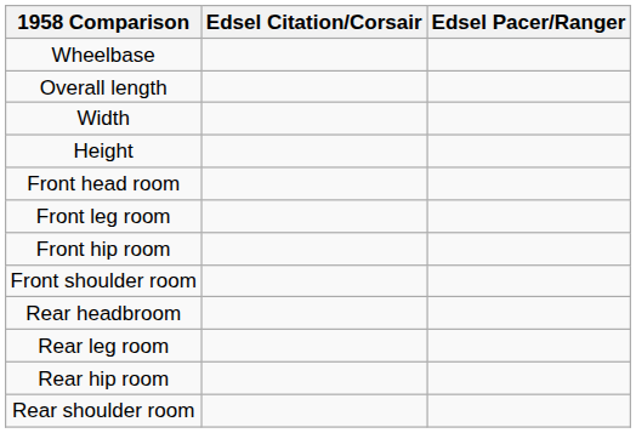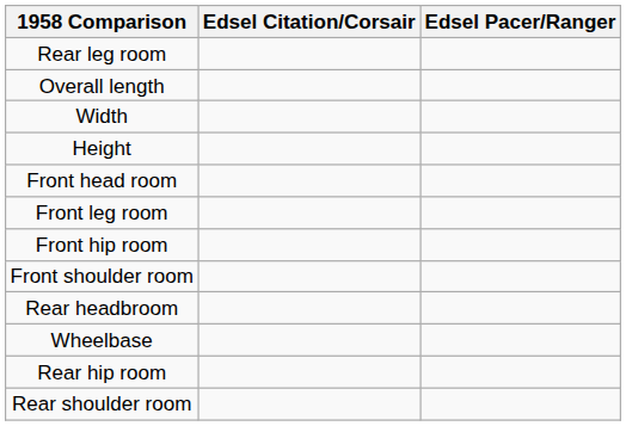rows swapped: Wheelbase <-> Rear leg room
